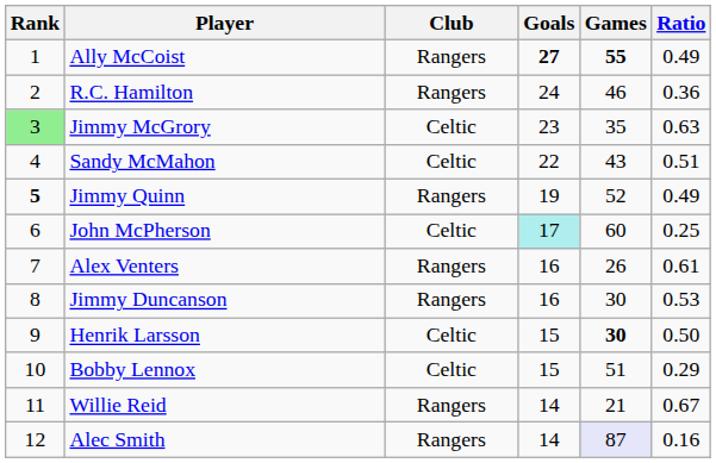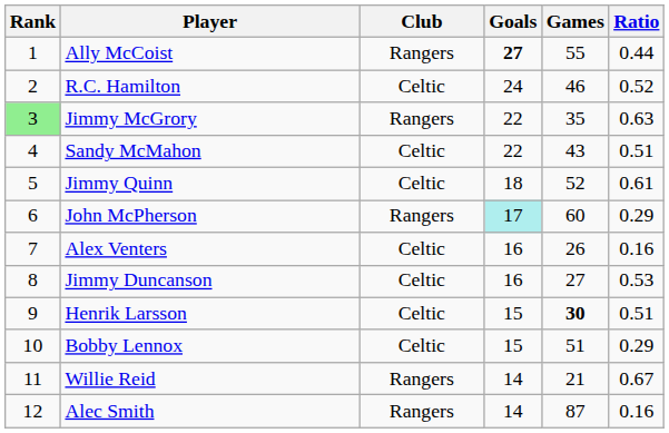Ally McCoist | Games: bold -> normal
Ally McCoist | Ratio: 0.49 -> 0.44
R.C. Hamilton | Club: Rangers -> Celtic
R.C. Hamilton | Ratio: 0.36 -> 0.52
Jimmy McGrory | Club: Celtic -> Rangers
Jimmy McGrory | Goals: 23 -> 22
Jimmy Quinn | Rank: bold -> normal
Jimmy Quinn | Club: Rangers -> Celtic
Jimmy Quinn | Goals: 19 -> 18
Jimmy Quinn | Ratio: 0.49 -> 0.61
John McPherson | Club: Celtic -> Rangers
John McPherson | Ratio: 0.25 -> 0.29
Alex Venters | Club: Rangers -> Celtic
Alex Venters | Ratio: 0.61 -> 0.16
Jimmy Duncanson | Club: Rangers -> Celtic
Jimmy Duncanson | Games: 30 -> 27
Henrik Larsson | Ratio: 0.50 -> 0.51
Alec Smith | Games: lavender background -> no background
